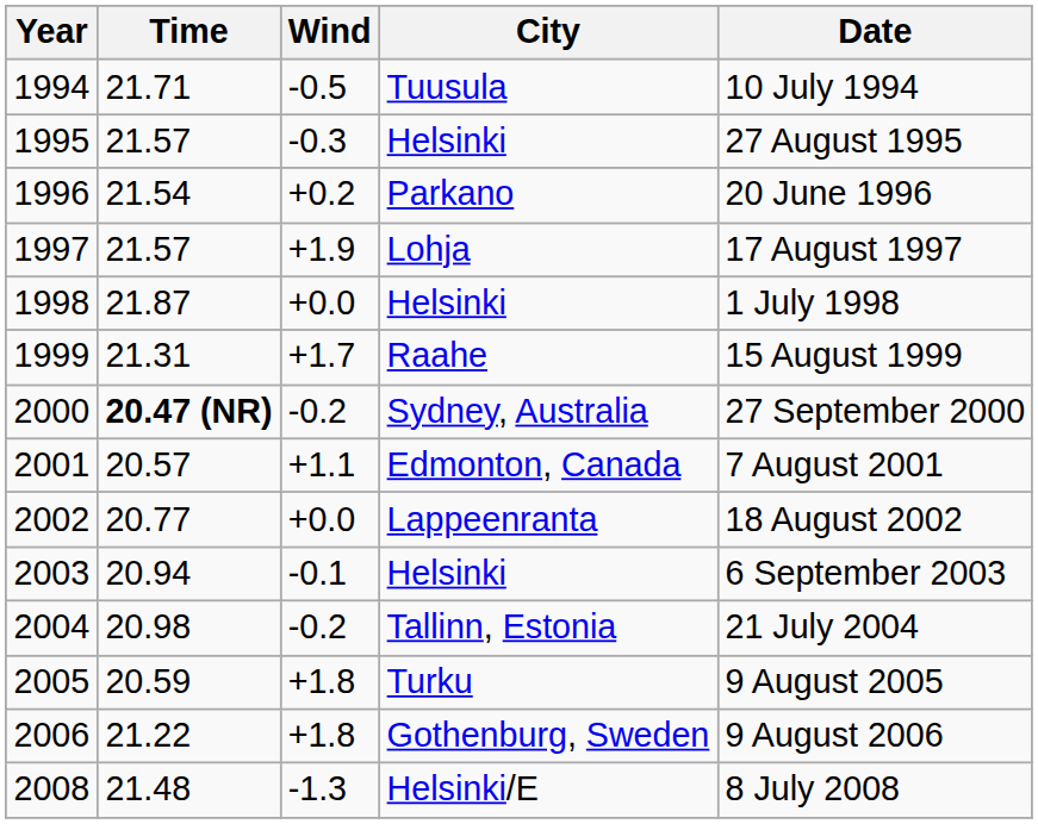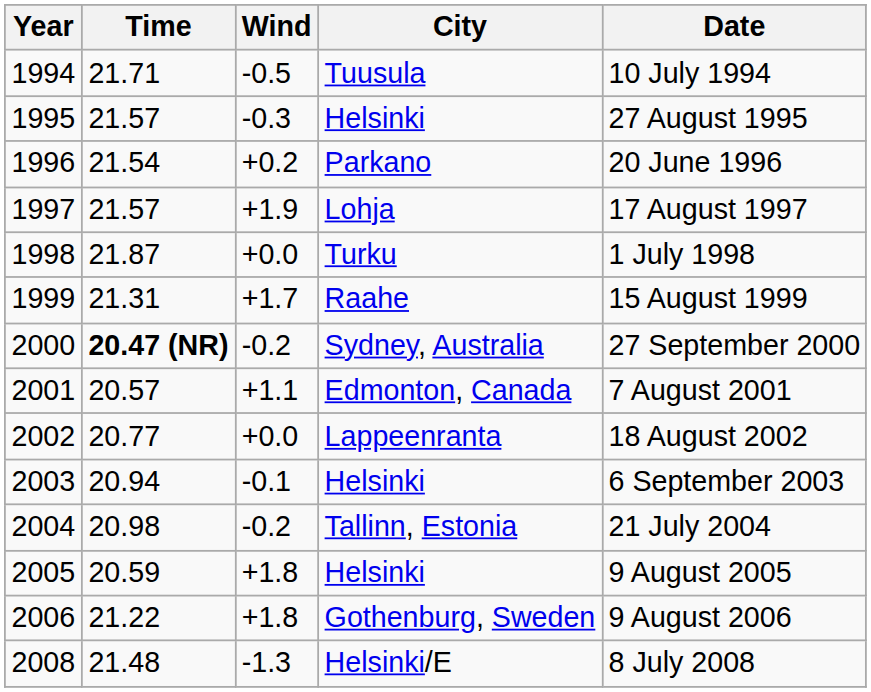1998 | City: Helsinki -> Turku
2005 | City: Turku -> Helsinki
